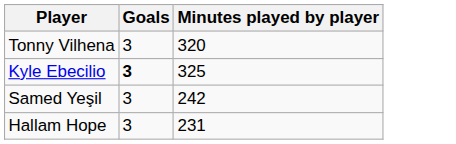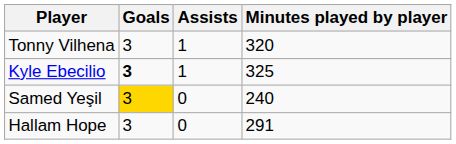+ column: Assists | 1 | 1 | 0 | 0
Samed Yeşil | Goals: no background -> gold background
Samed Yeşil | Minutes played by player: 242 -> 240
Hallam Hope | Minutes played by player: 231 -> 291
